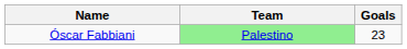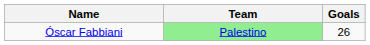Óscar Fabbiani | Goals: 23 -> 26
